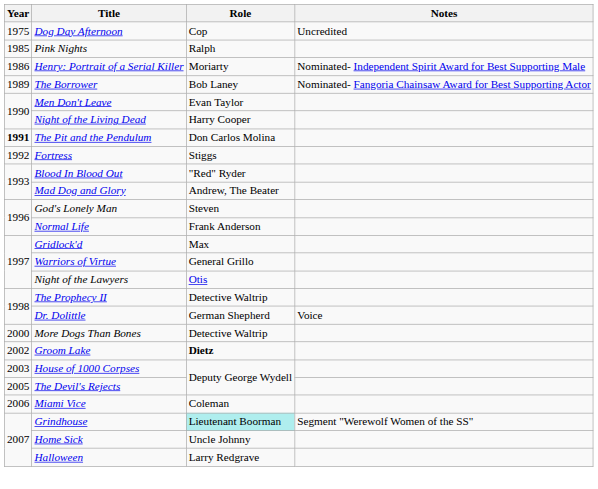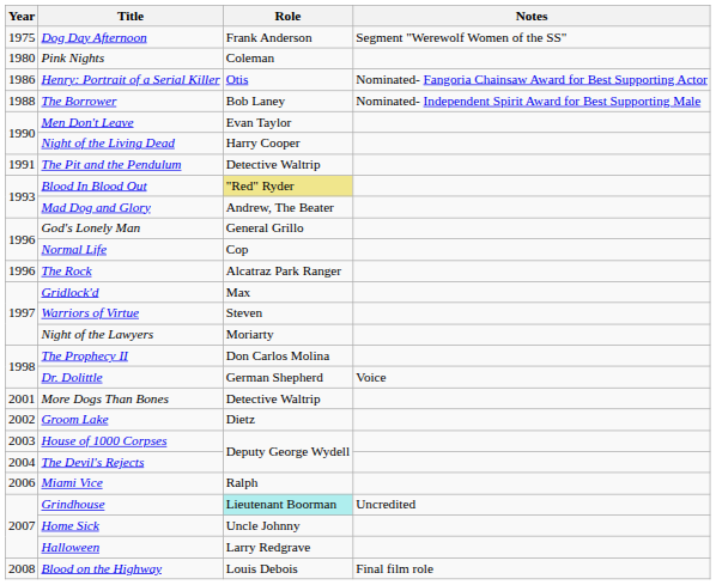Dog Day Afternoon | Role: Cop -> Frank Anderson
Dog Day Afternoon | Notes: Uncredited -> Segment "Werewolf Women of the SS"
Pink Nights | Year: 1985 -> 1980
Pink Nights | Role: Ralph -> Coleman
Henry: Portrait of a Serial Killer | Role: Moriarty -> Otis
Henry: Portrait of a Serial Killer | Notes: Nominated- Independent Spirit Award for Best Supporting Male -> Nominated- Fangoria Chainsaw Award for Best Supporting Actor
The Borrower | Year: 1989 -> 1988
The Borrower | Notes: Nominated- Fangoria Chainsaw Award for Best Supporting Actor -> Nominated- Independent Spirit Award for Best Supporting Male
The Pit and the Pendulum | Year: bold -> normal
The Pit and the Pendulum | Role: Don Carlos Molina -> Detective Waltrip
- row: 1992 | Fortress | Stiggs
Blood In Blood Out | Role: no background -> khaki background
God's Lonely Man | Role: Steven -> General Grillo
Normal Life | Role: Frank Anderson -> Cop
+ row: 1996 | The Rock | Alcatraz Park Ranger
Warriors of Virtue | Role: General Grillo -> Steven
Night of the Lawyers | Role: Otis -> Moriarty
The Prophecy II | Role: Detective Waltrip -> Don Carlos Molina
More Dogs Than Bones | Year: 2000 -> 2001
Groom Lake | Role: bold -> normal
The Devil's Rejects | Year: 2005 -> 2004
Miami Vice | Role: Coleman -> Ralph
Grindhouse | Notes: Segment "Werewolf Women of the SS" -> Uncredited
+ row: 2008 | Blood on the Highway | Louis Debois | Final film role
